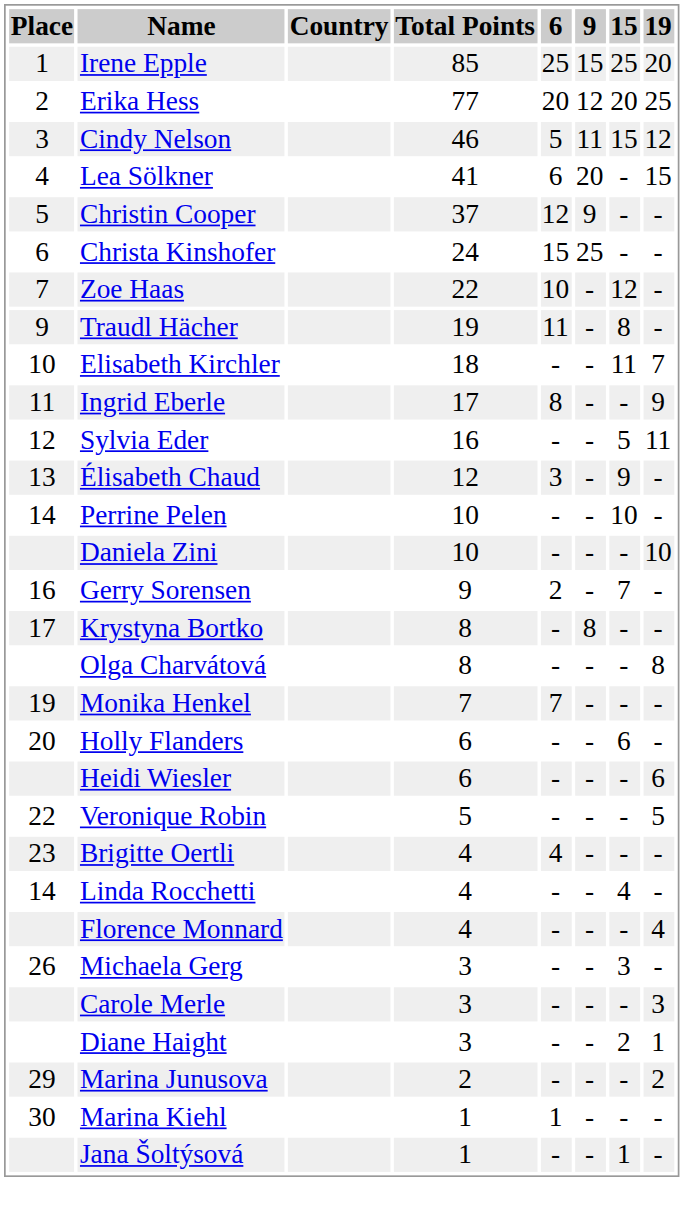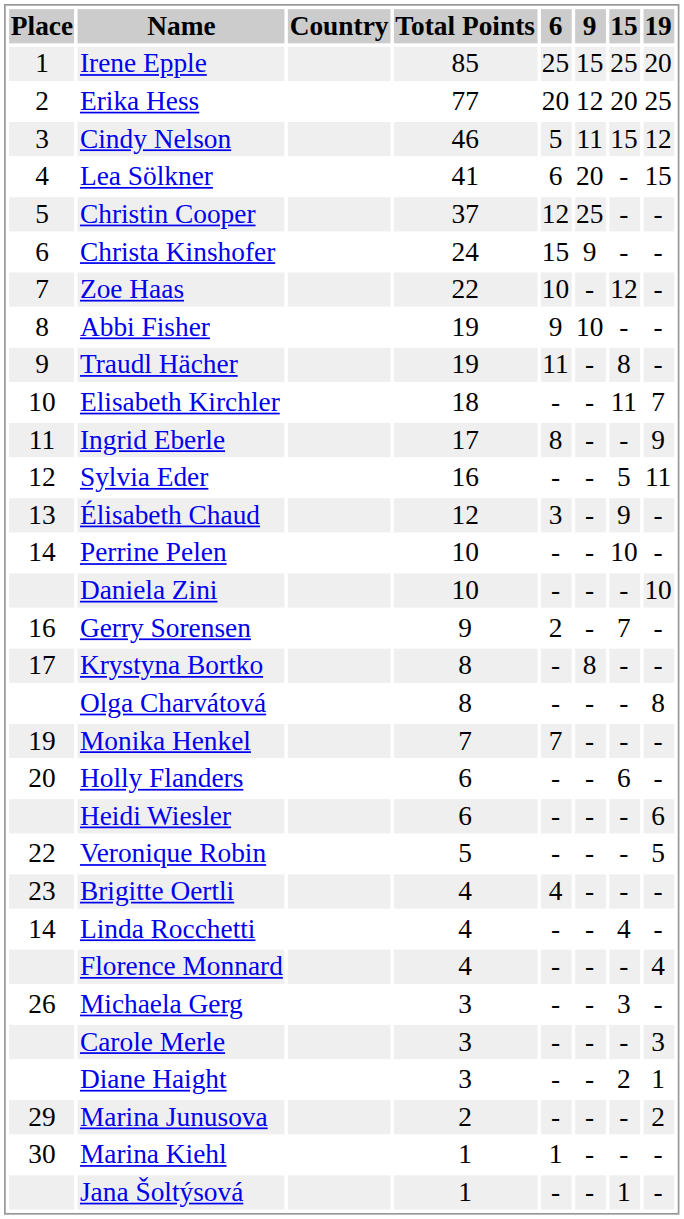Christin Cooper | 9: 9 -> 25
Christa Kinshofer | 9: 25 -> 9
+ row: 8 | Abbi Fisher | 19 | 9 | 10 | - | -
